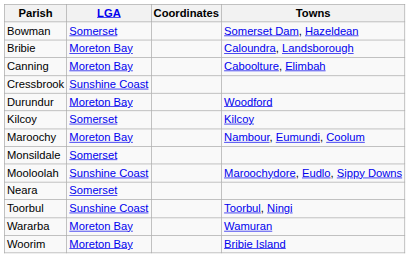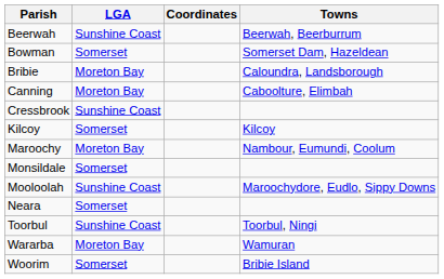+ row: Beerwah | Sunshine Coast | Beerwah, Beerburrum
- row: Durundur | Moreton Bay | Woodford
Woorim | LGA: Moreton Bay -> Somerset
